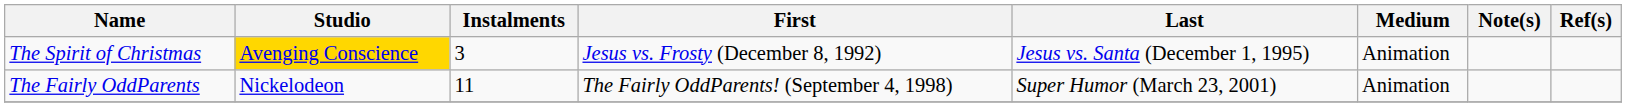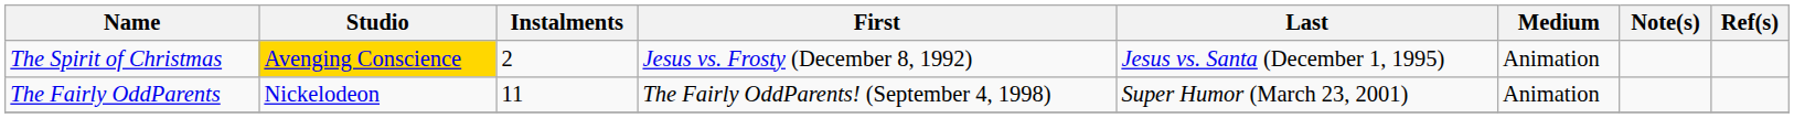The Spirit of Christmas | Instalments: 3 -> 2
